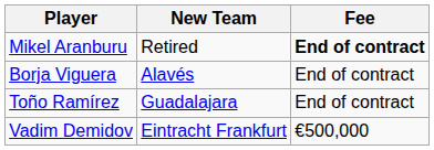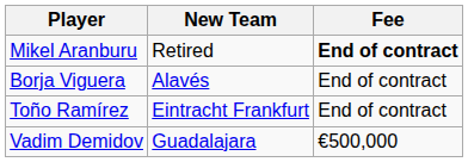Toño Ramírez | New Team: Guadalajara -> Eintracht Frankfurt
Vadim Demidov | New Team: Eintracht Frankfurt -> Guadalajara
